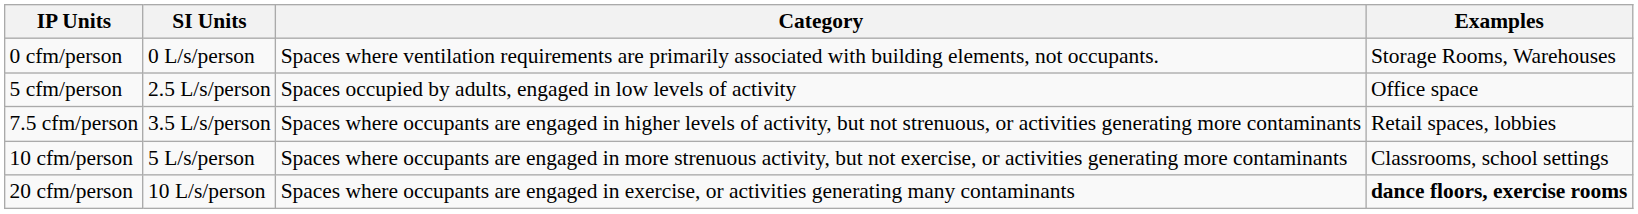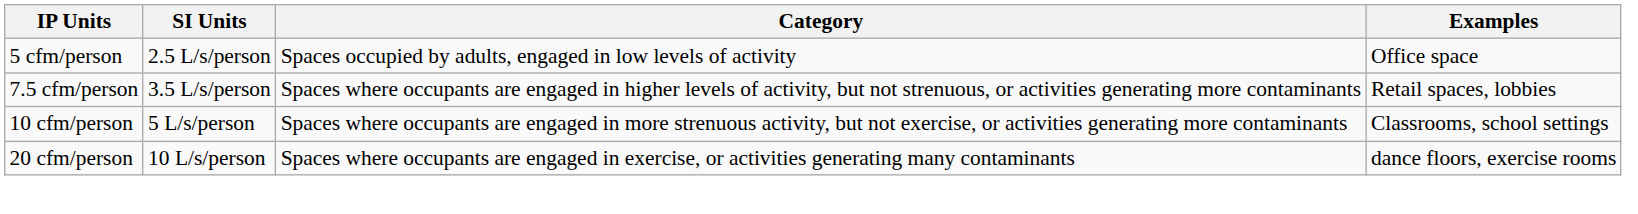- row: 0 cfm/person | 0 L/s/person | Spaces where ventilation requirements are primarily associated with building elements, not occupants. | Storage Rooms, Warehouses
20 cfm/person | Examples: bold -> normal
